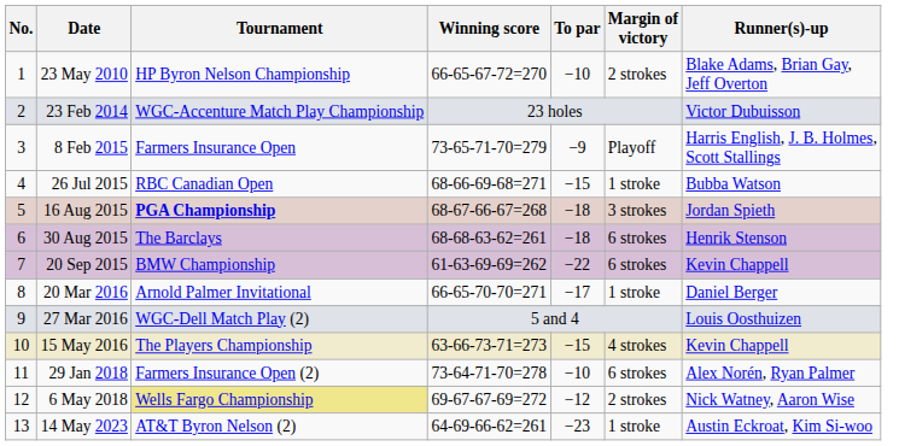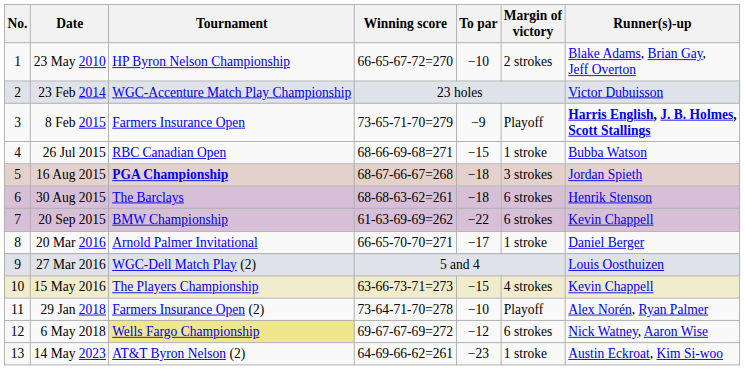8 Feb 2015 | Runner(s)-up: normal -> bold
29 Jan 2018 | Margin of victory: 6 strokes -> Playoff
6 May 2018 | Margin of victory: 2 strokes -> 6 strokes
